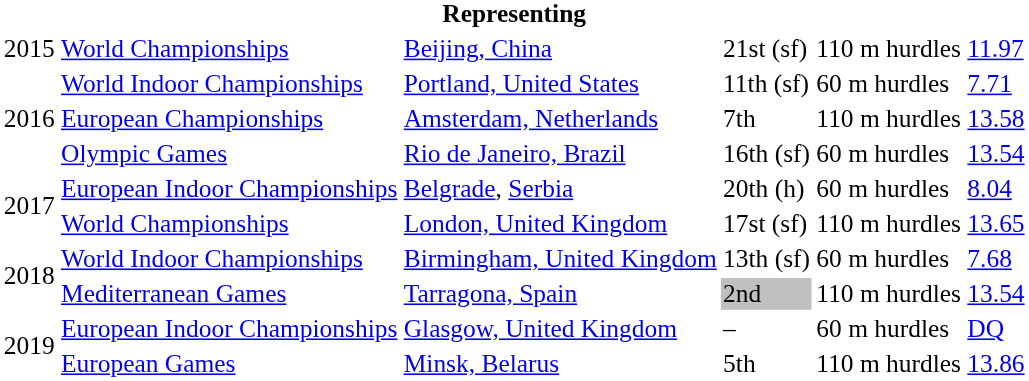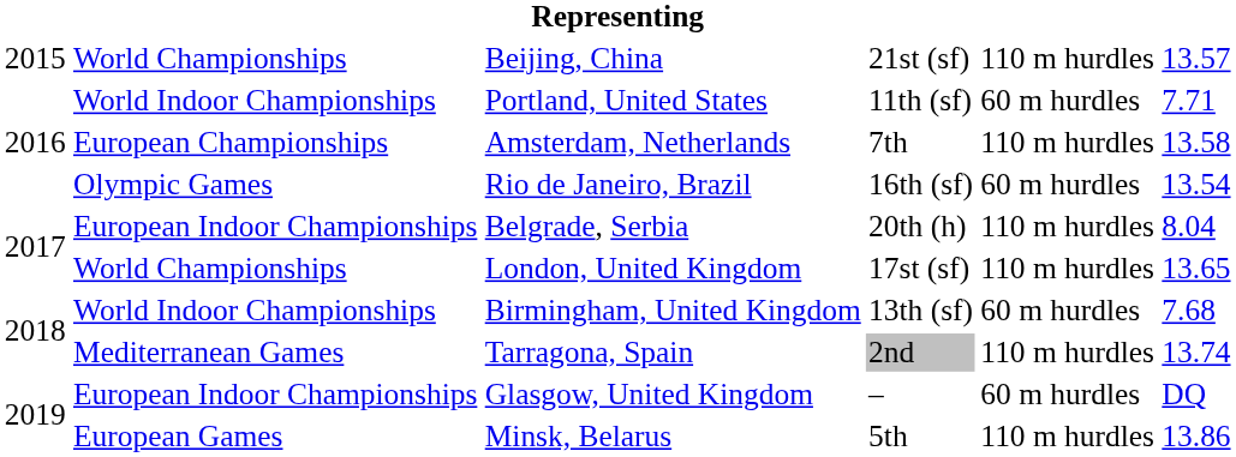Beijing, China | column 6: 11.97 -> 13.57
Belgrade, Serbia | column 5: 60 m hurdles -> 110 m hurdles
Tarragona, Spain | column 6: 13.54 -> 13.74
